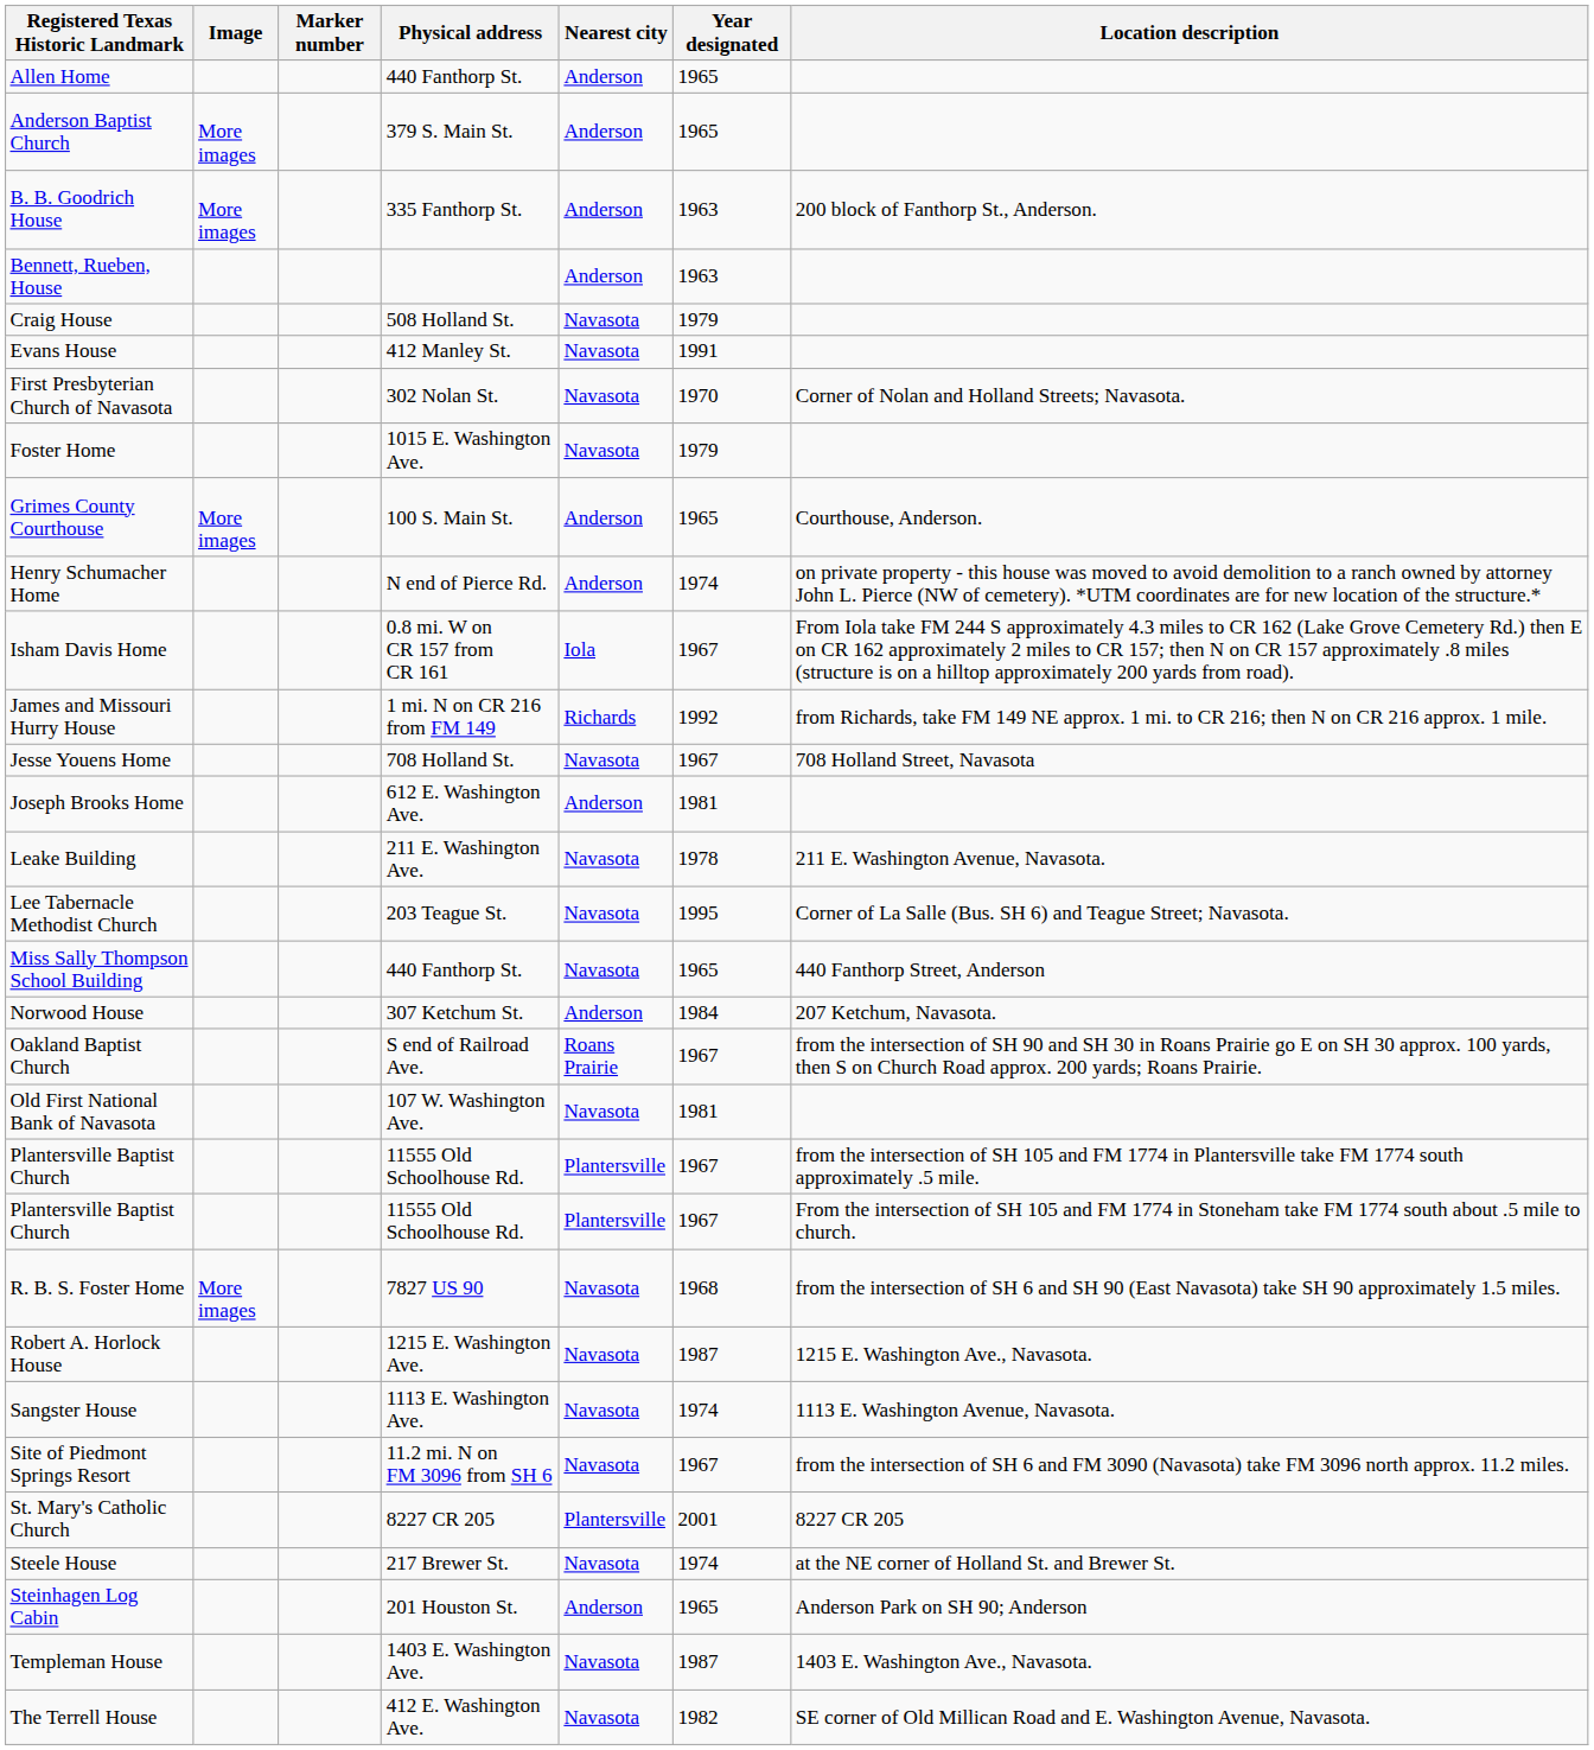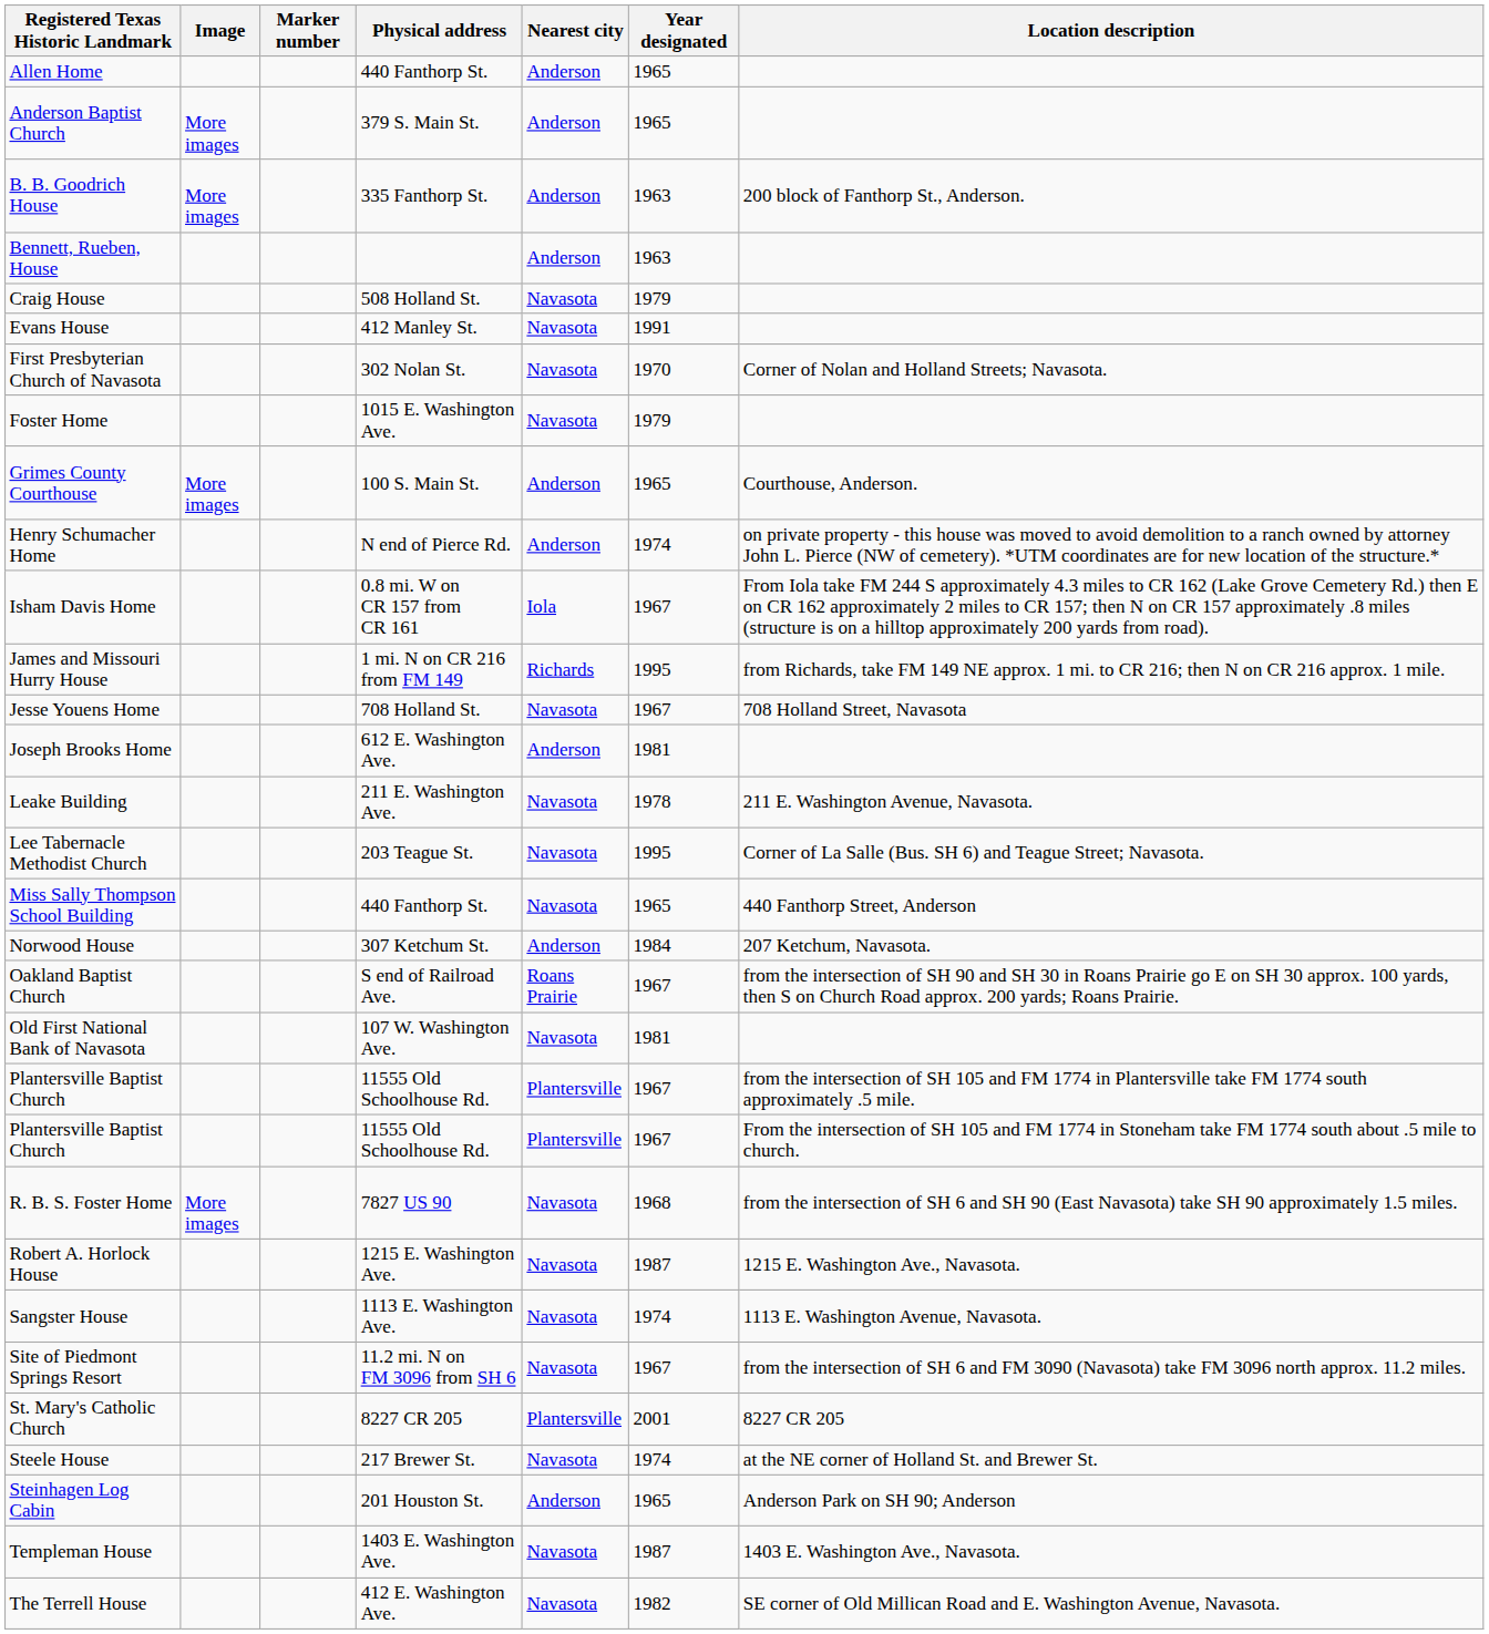James and Missouri Hurry House | Year designated: 1992 -> 1995
